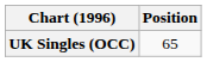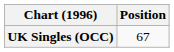UK Singles (OCC) | Position: 65 -> 67
